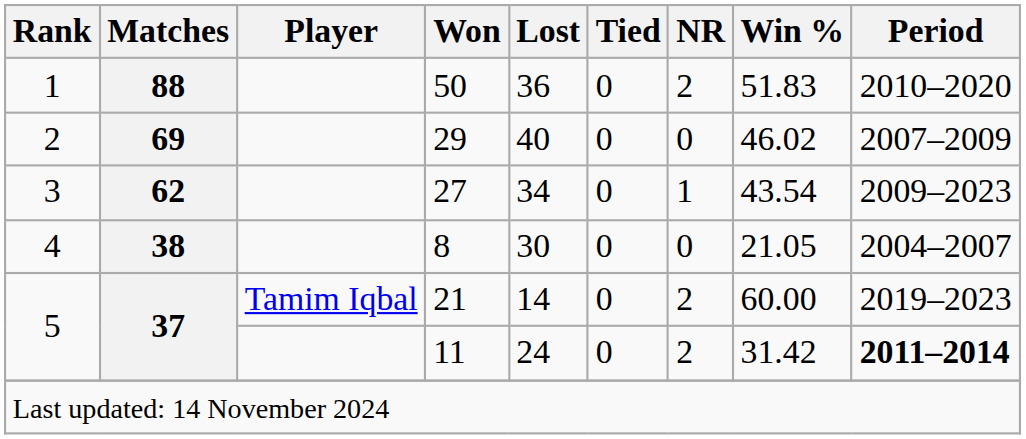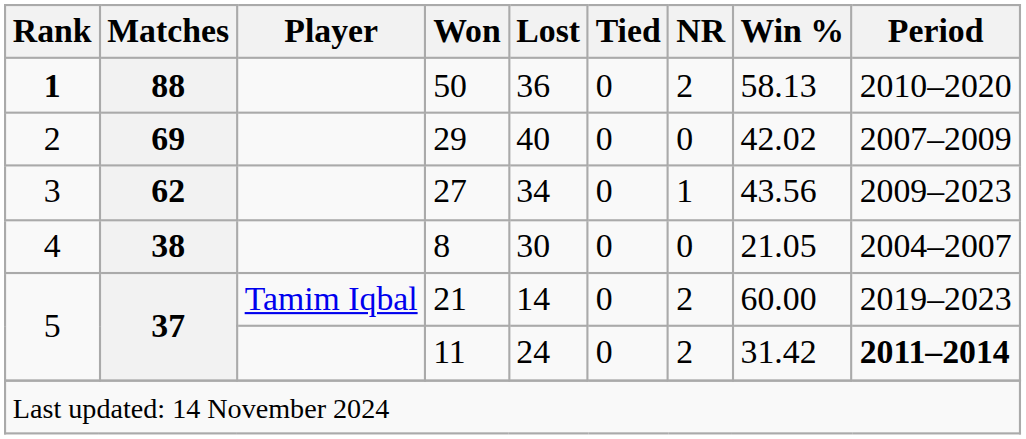50 | Rank: normal -> bold
50 | Win %: 51.83 -> 58.13
29 | Win %: 46.02 -> 42.02
27 | Win %: 43.54 -> 43.56
